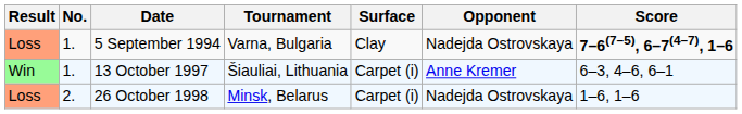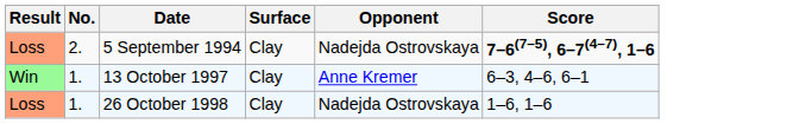- column: Tournament | Varna, Bulgaria | Šiauliai, Lithuania | Minsk, Belarus
5 September 1994 | No.: 1. -> 2.
13 October 1997 | Surface: Carpet (i) -> Clay
26 October 1998 | No.: 2. -> 1.
26 October 1998 | Surface: Carpet (i) -> Clay
